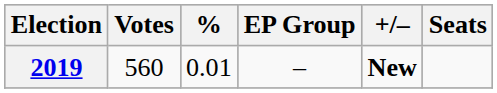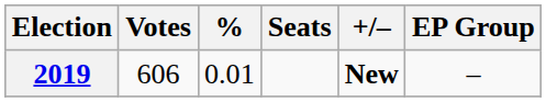columns swapped: Seats <-> EP Group
2019 | Votes: 560 -> 606
